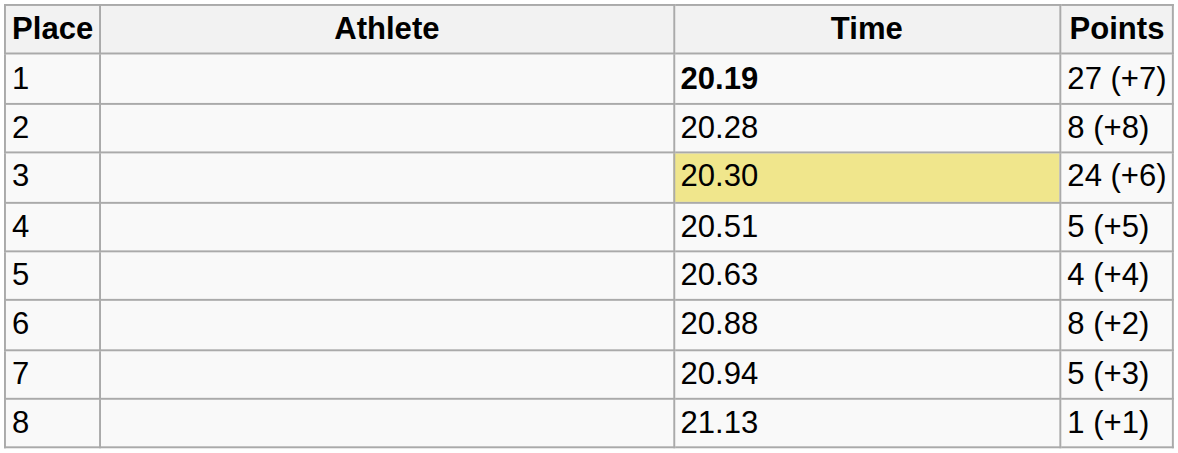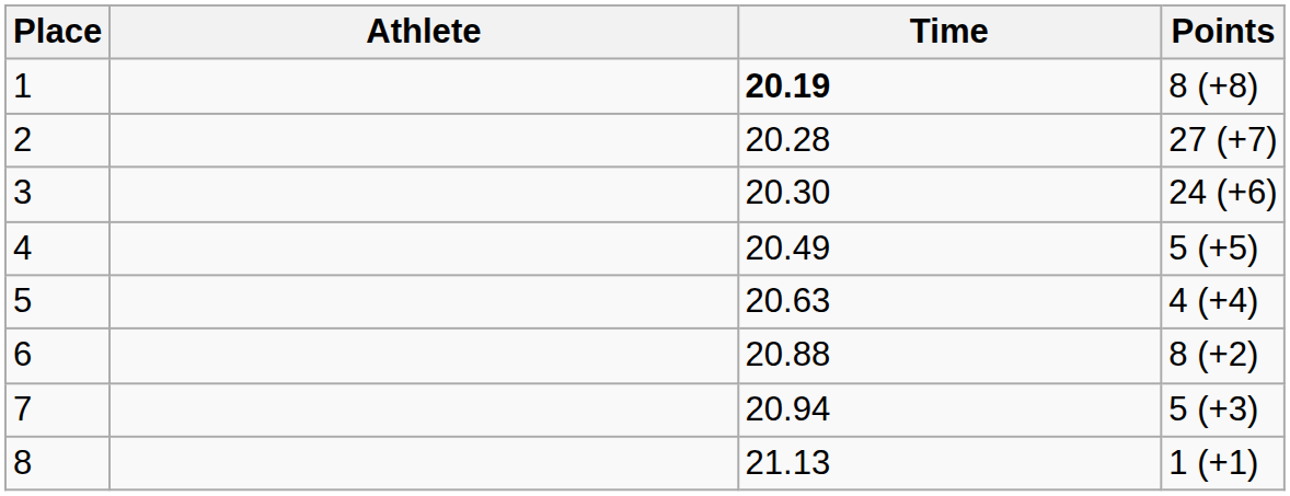1 | Points: 27 (+7) -> 8 (+8)
2 | Points: 8 (+8) -> 27 (+7)
3 | Time: khaki background -> no background
4 | Time: 20.51 -> 20.49
